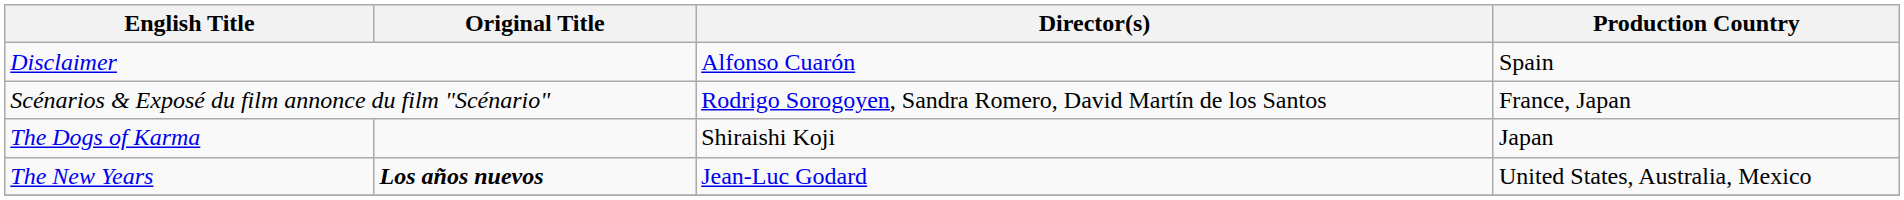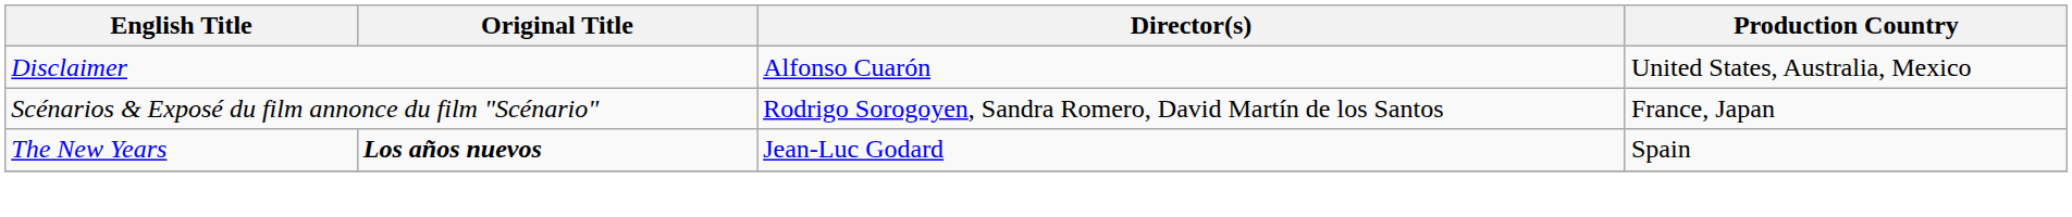Disclaimer | Production Country: Spain -> United States, Australia, Mexico
- row: The Dogs of Karma | Shiraishi Koji | Japan
The New Years | Production Country: United States, Australia, Mexico -> Spain
